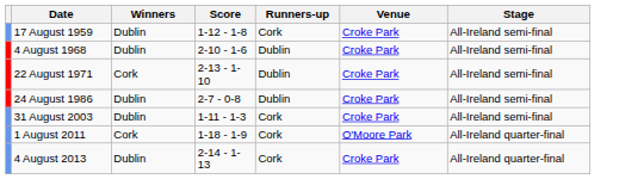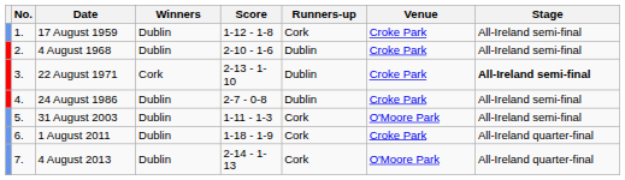+ column: No. | 1. | 2. | 3. | 4. | 5. | 6. | 7.
22 August 1971 | Stage: normal -> bold
31 August 2003 | Venue: Croke Park -> O'Moore Park
1 August 2011 | Winners: Cork -> Dublin
1 August 2011 | Venue: O'Moore Park -> Croke Park
4 August 2013 | Venue: Croke Park -> O'Moore Park
